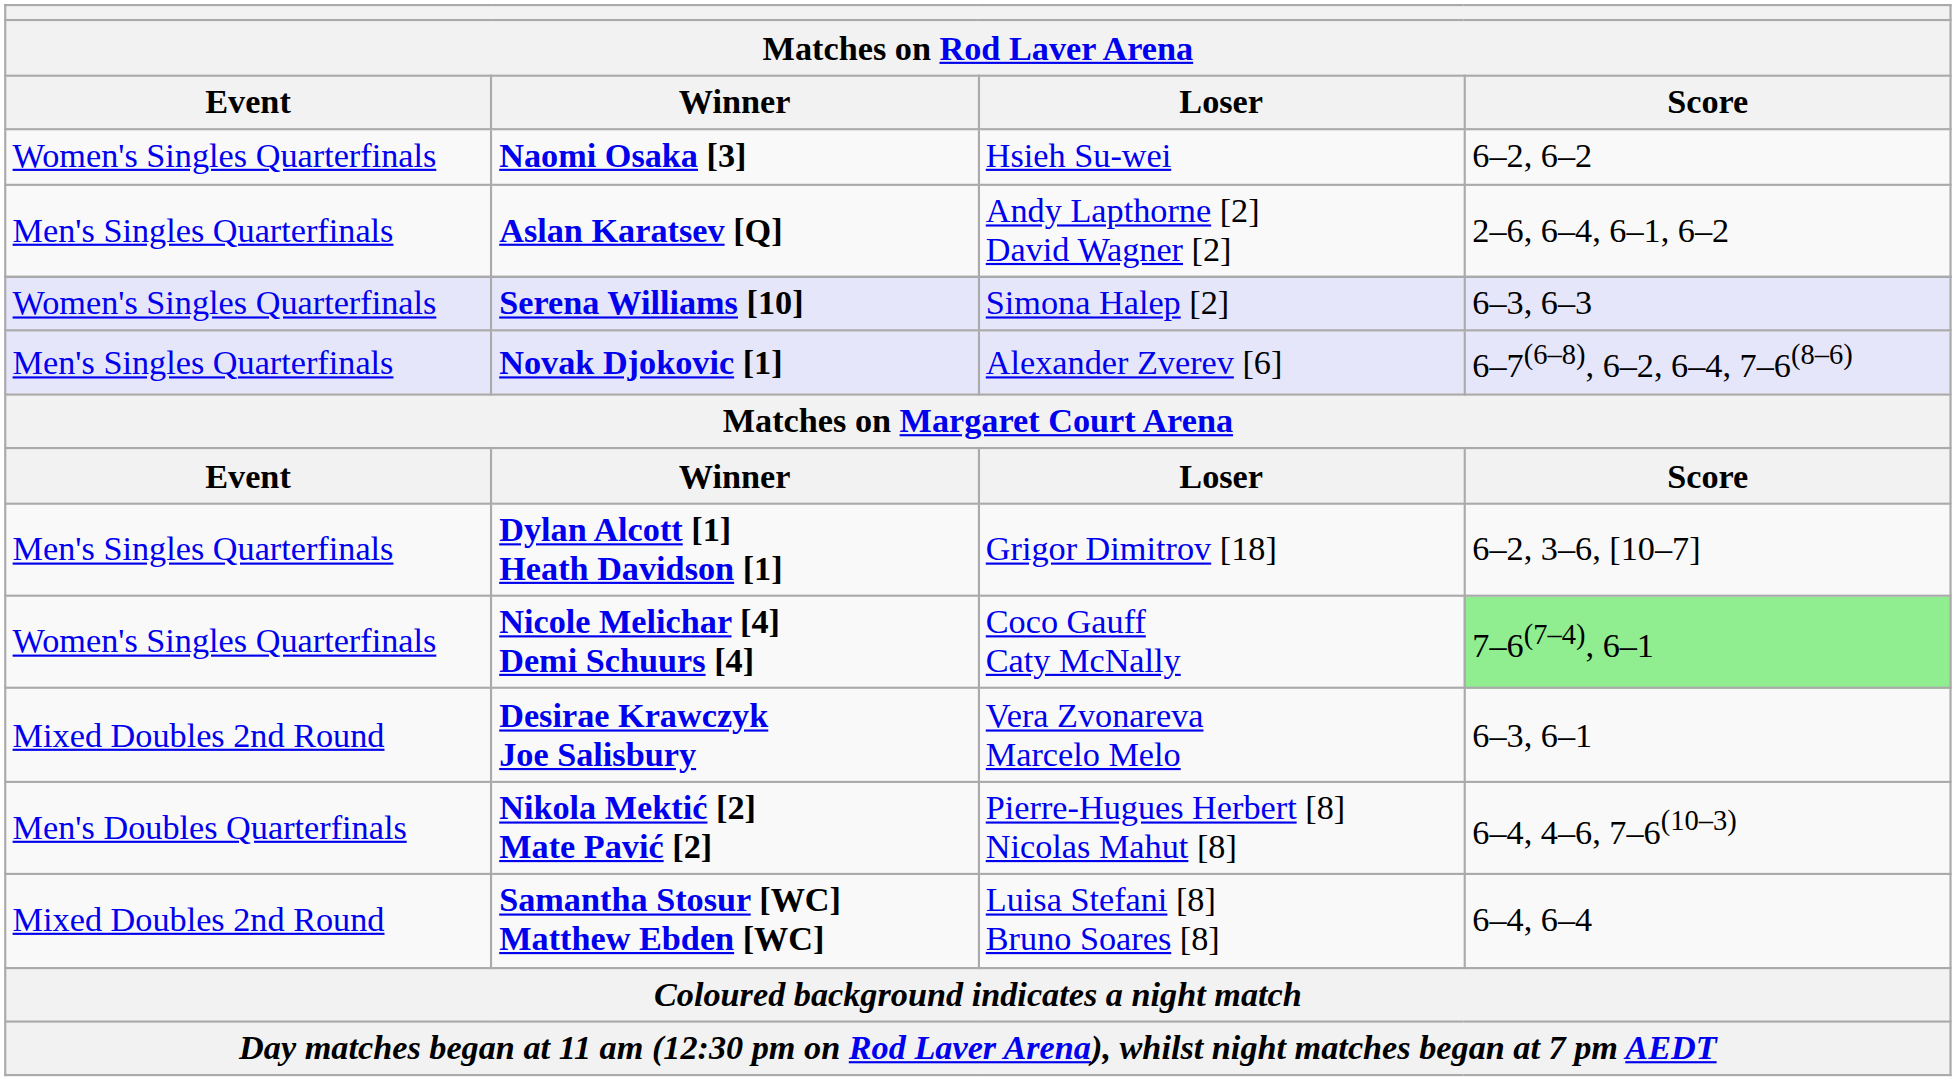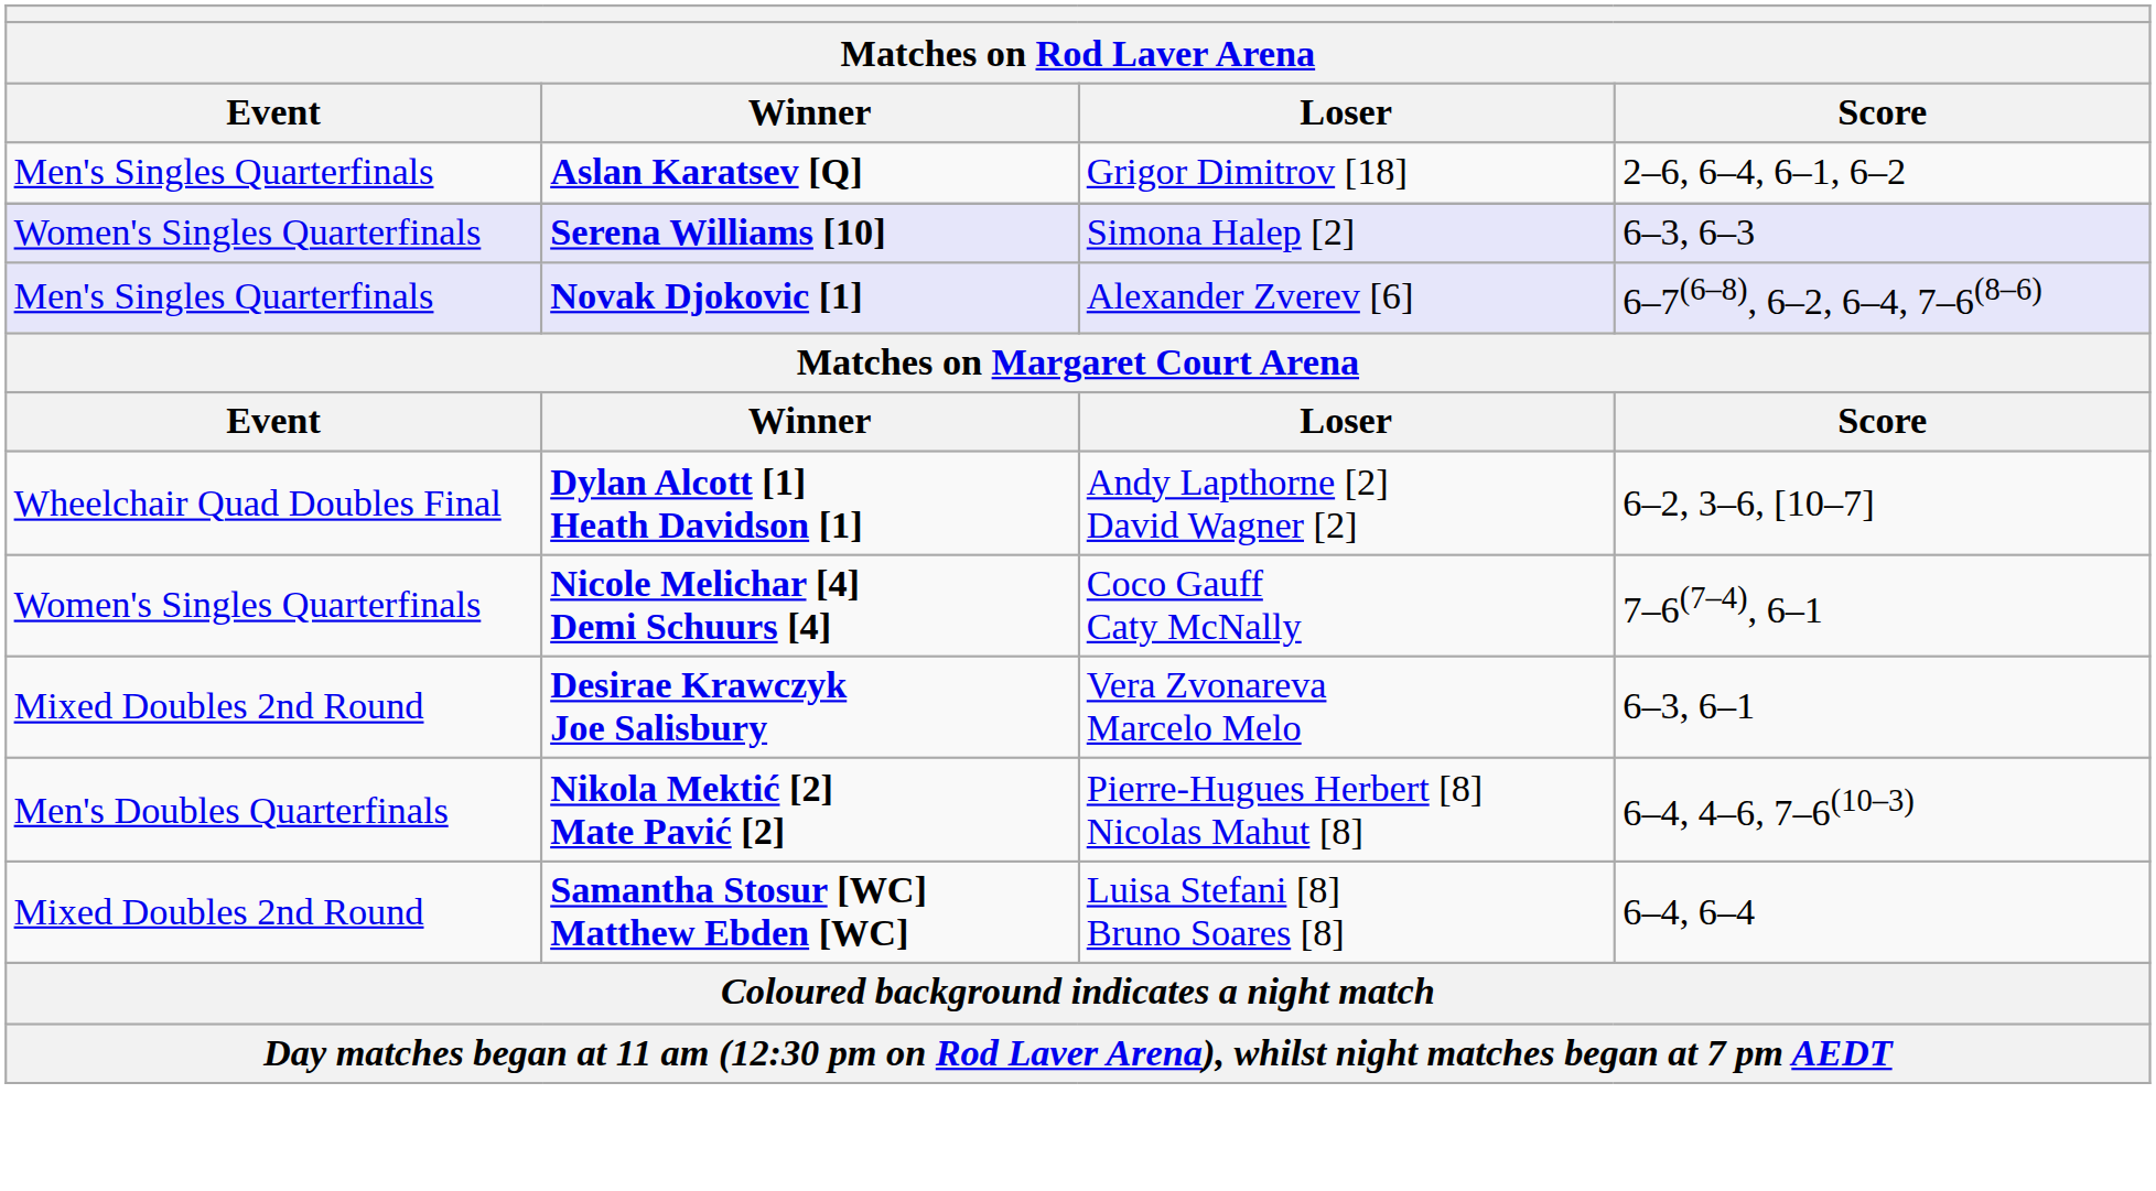- row: Women's Singles Quarterfinals | Naomi Osaka [3] | Hsieh Su-wei | 6–2, 6–2
Aslan Karatsev [Q] | Loser: Andy Lapthorne [2] David Wagner [2] -> Grigor Dimitrov [18]
Dylan Alcott [1] Heath Davidson [1] | Event: Men's Singles Quarterfinals -> Wheelchair Quad Doubles Final
Dylan Alcott [1] Heath Davidson [1] | Loser: Grigor Dimitrov [18] -> Andy Lapthorne [2] David Wagner [2]
Nicole Melichar [4] Demi Schuurs [4] | Score: lightgreen background -> no background
